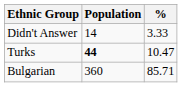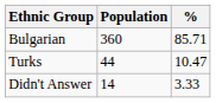rows swapped: Bulgarian <-> Didn't Answer
Turks | Population: bold -> normal
